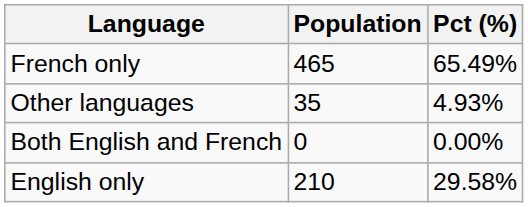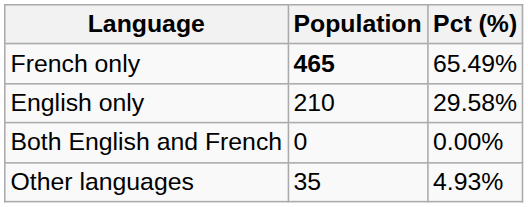French only | Population: normal -> bold
rows swapped: English only <-> Other languages
